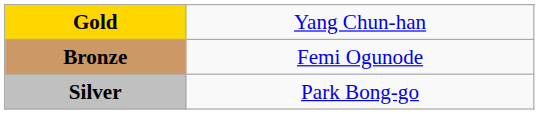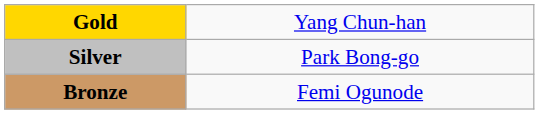rows swapped: Silver <-> Bronze
